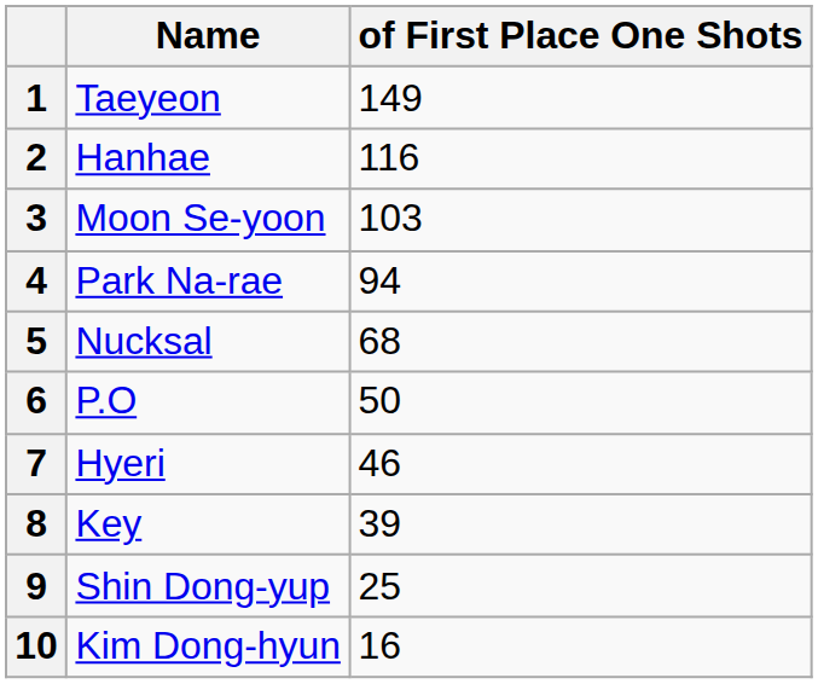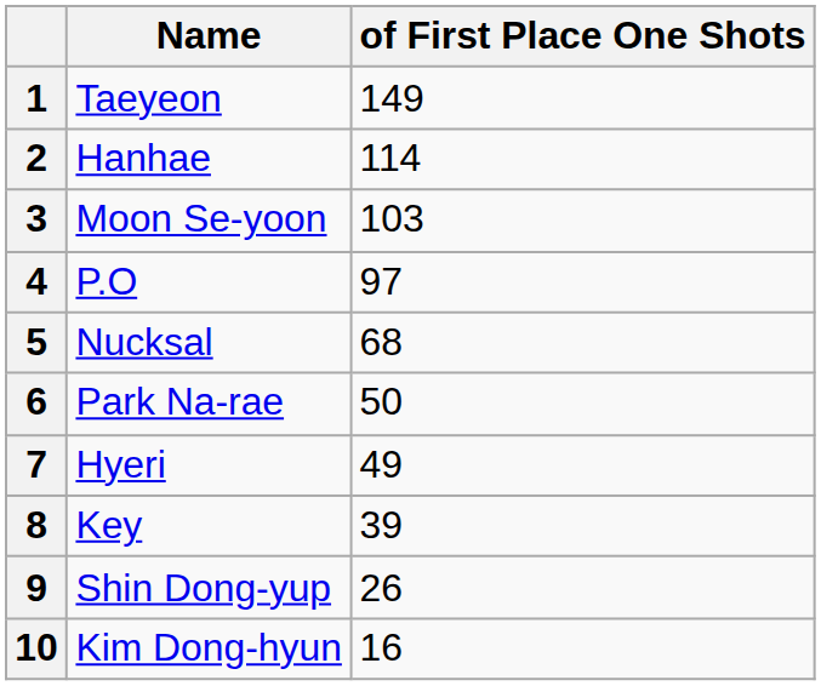2 | of First Place One Shots: 116 -> 114
4 | Name: Park Na-rae -> P.O
4 | of First Place One Shots: 94 -> 97
6 | Name: P.O -> Park Na-rae
7 | of First Place One Shots: 46 -> 49
9 | of First Place One Shots: 25 -> 26
